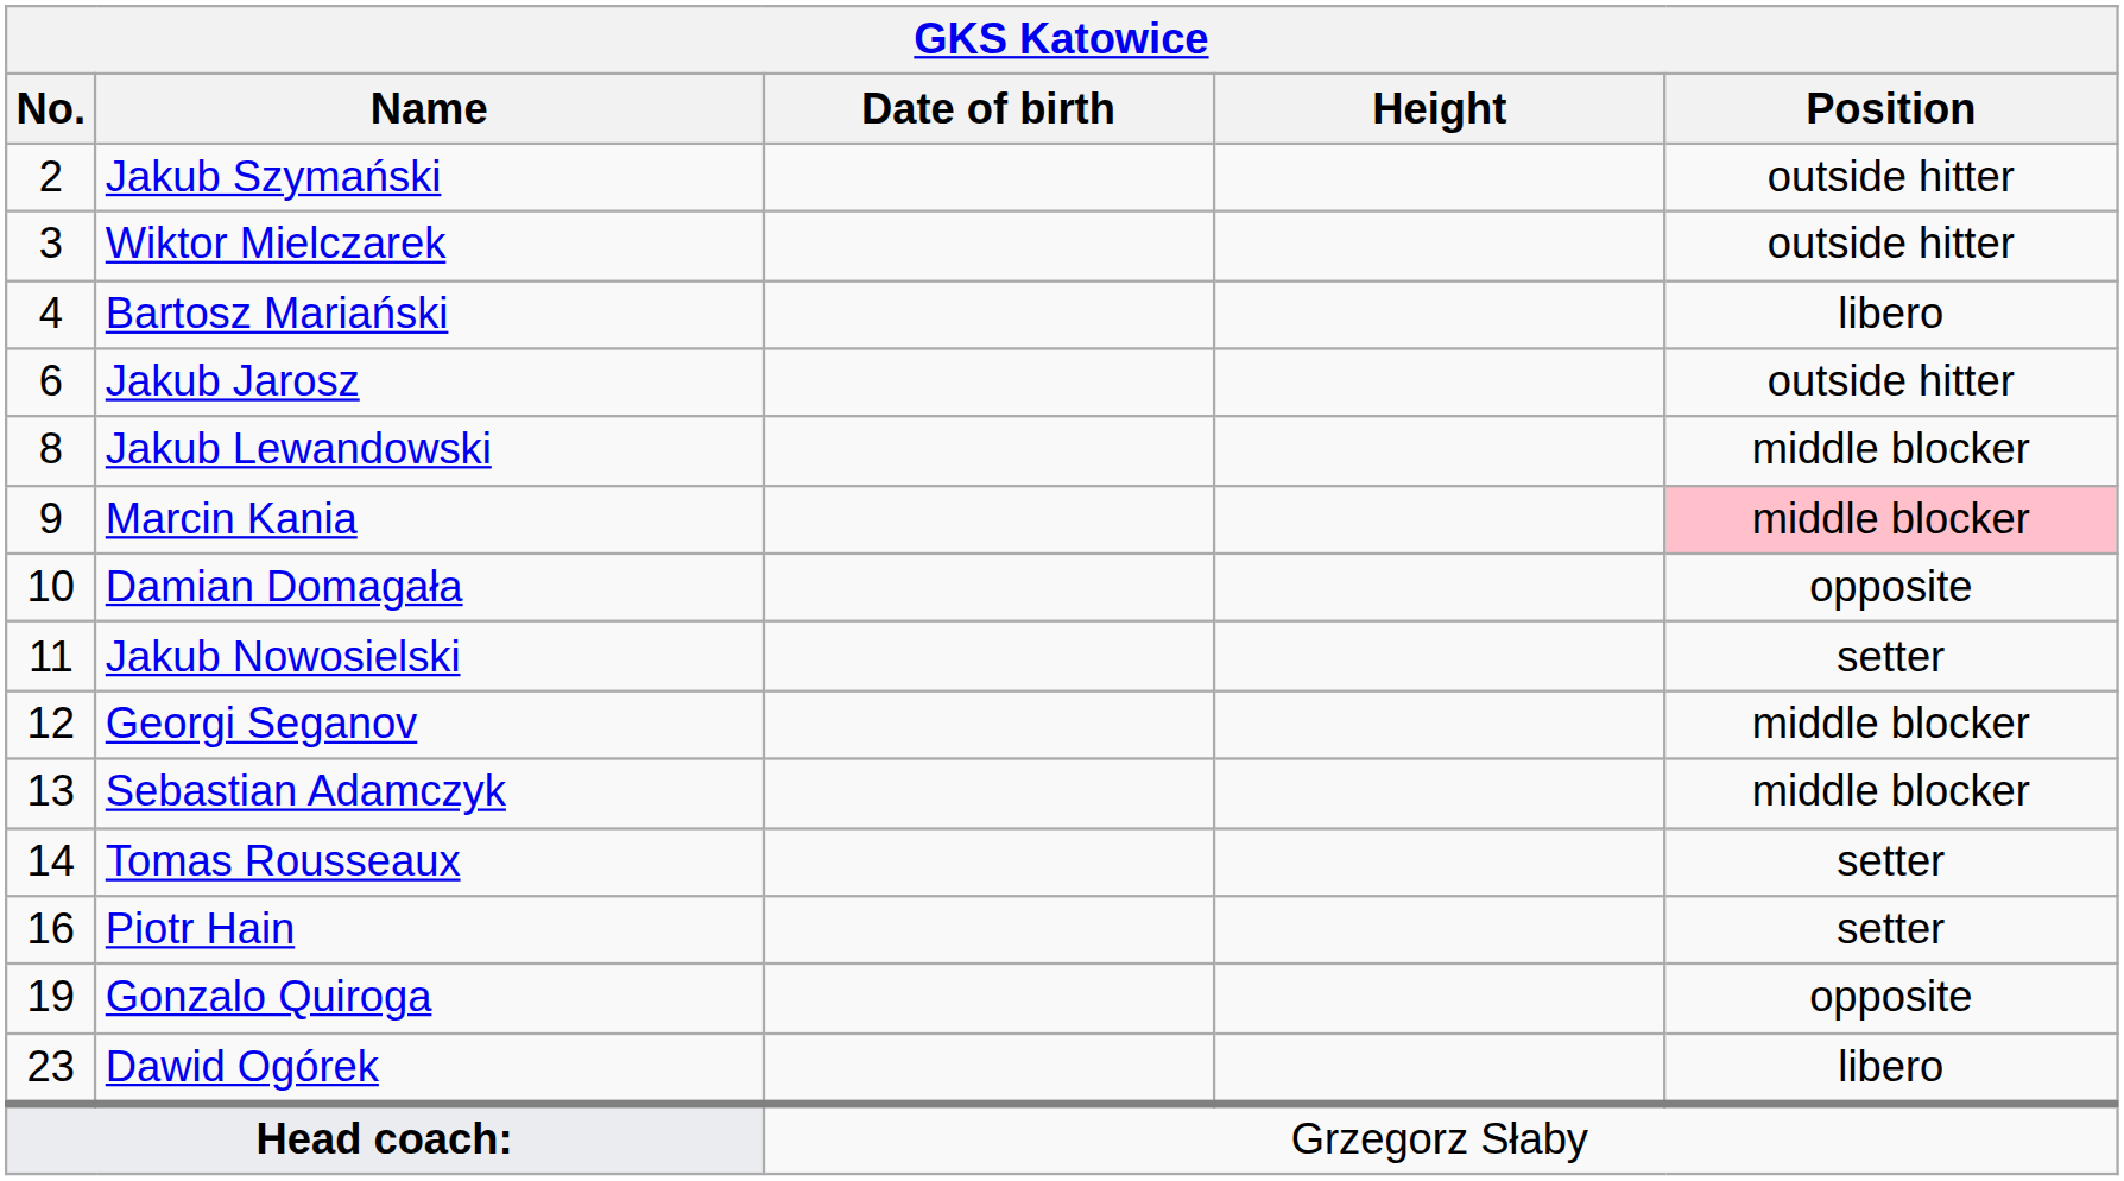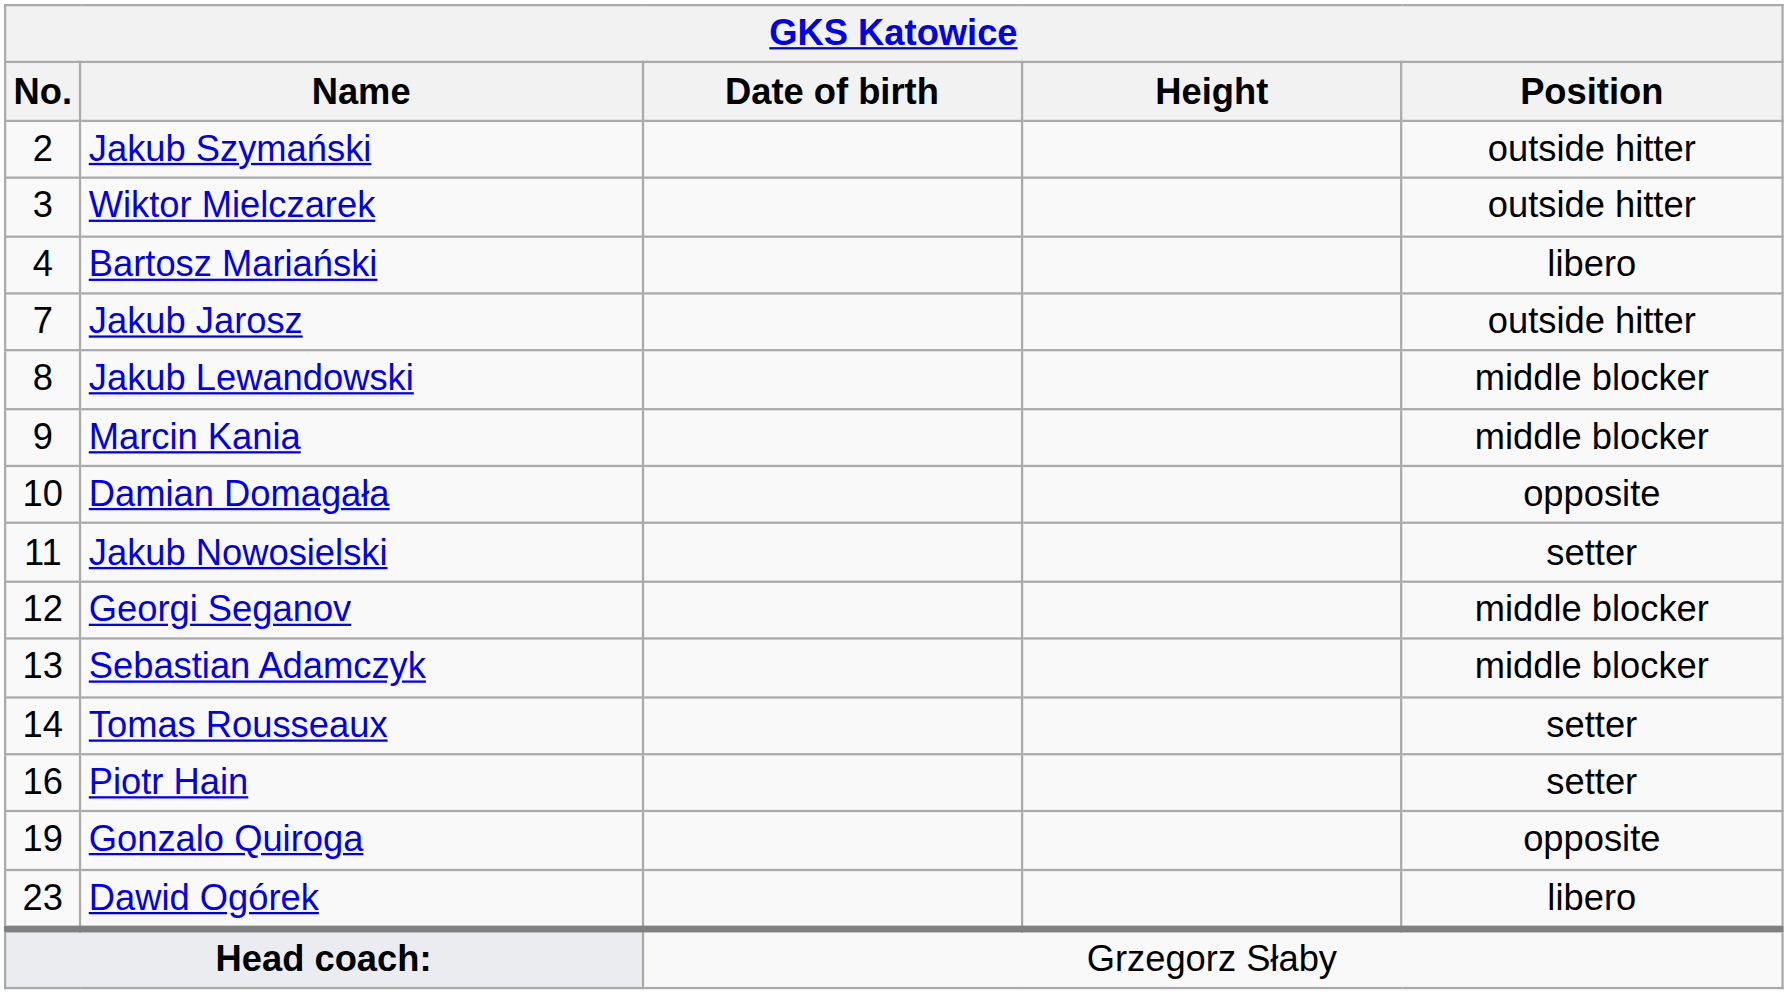Jakub Jarosz | No.: 6 -> 7
Marcin Kania | Position: pink background -> no background
